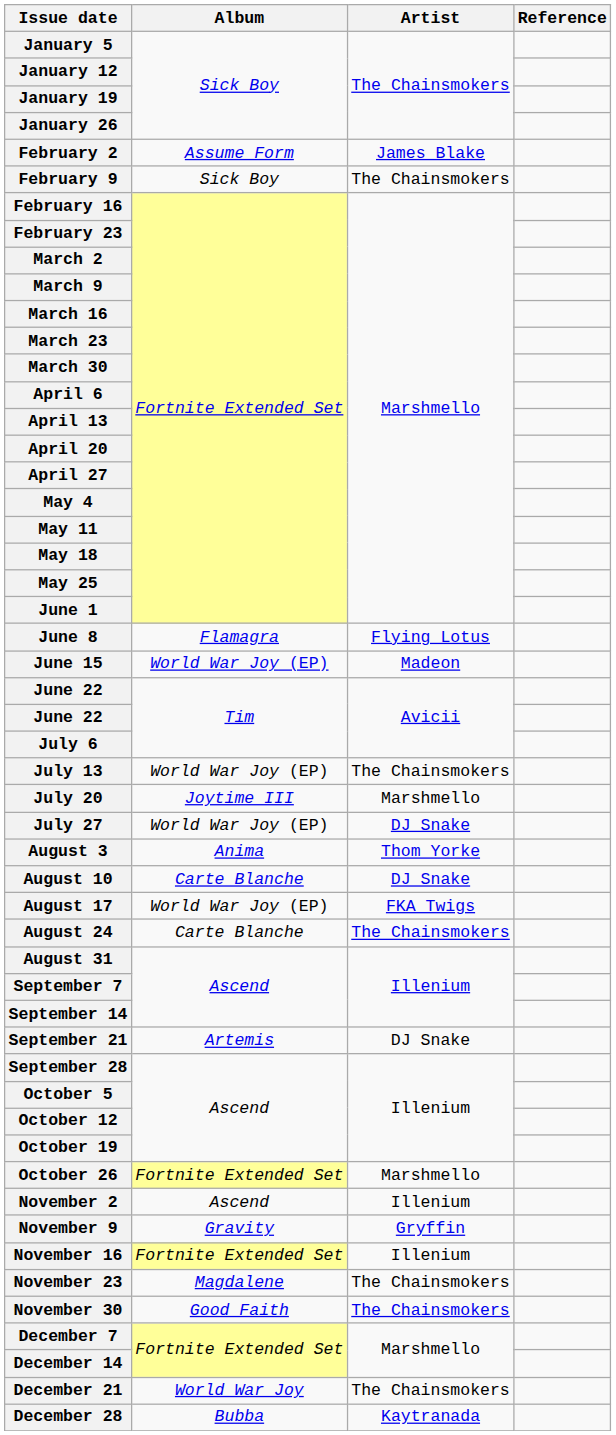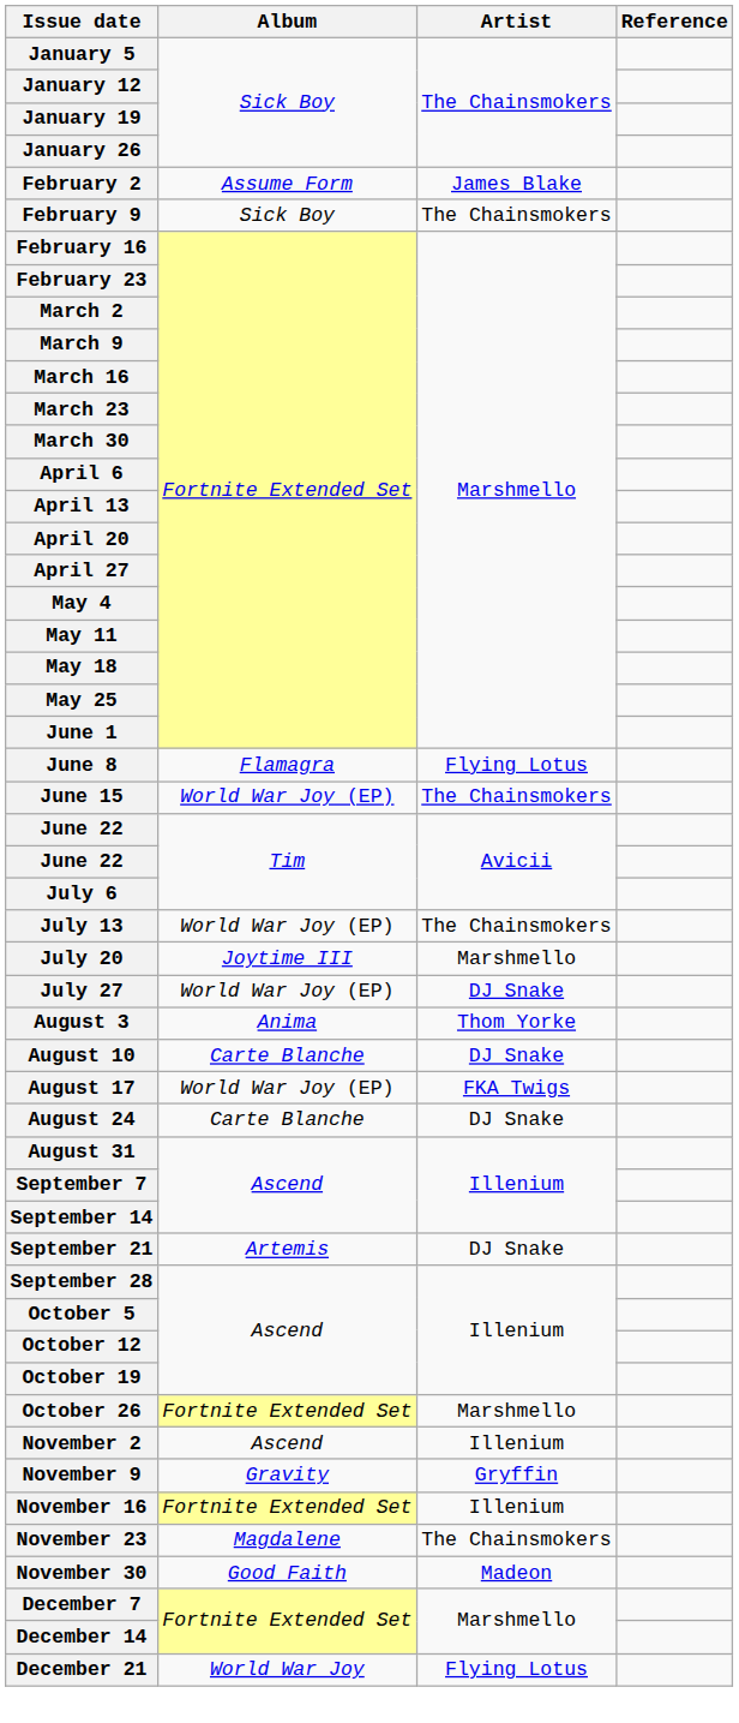June 15 | Artist: Madeon -> The Chainsmokers
August 24 | Artist: The Chainsmokers -> DJ Snake
November 30 | Artist: The Chainsmokers -> Madeon
December 21 | Artist: The Chainsmokers -> Flying Lotus
- row: December 28 | Bubba | Kaytranada
